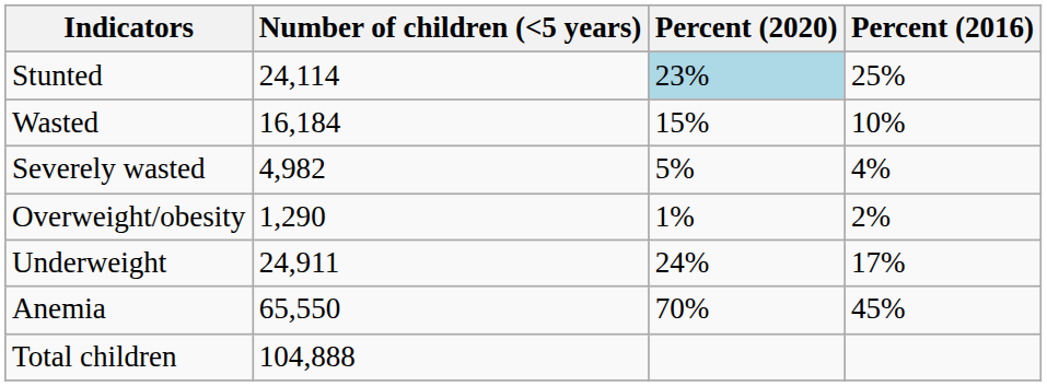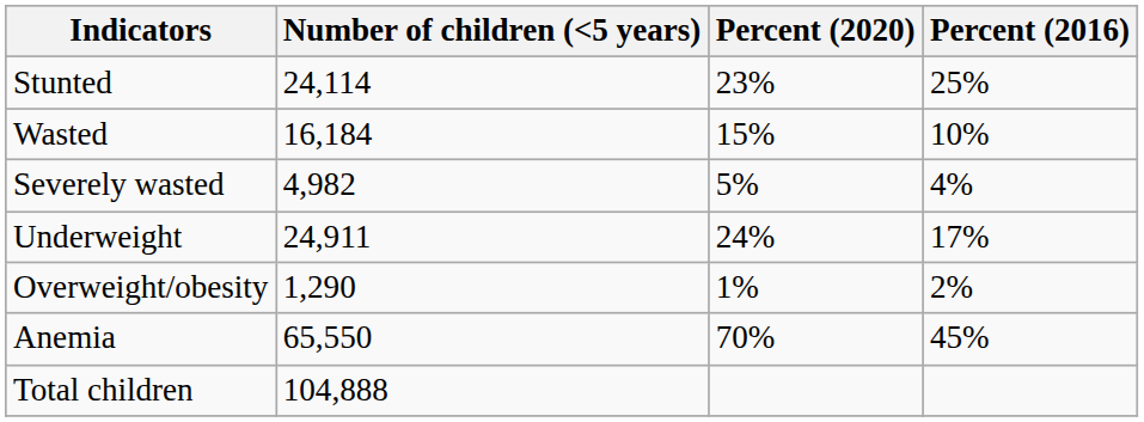Stunted | Percent (2020): lightblue background -> no background
rows swapped: Underweight <-> Overweight/obesity
